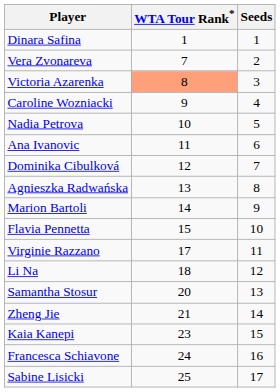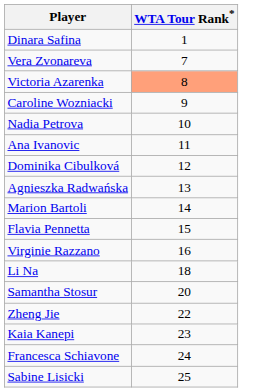- column: Seeds | 1 | 2 | 3 | 4 | 5 | 6 | 7 | 8 | 9 | 10 | 11 | 12 | 13 | 14 | 15 | 16 | 17
Virginie Razzano | WTA Tour Rank*: 17 -> 16
Zheng Jie | WTA Tour Rank*: 21 -> 22
